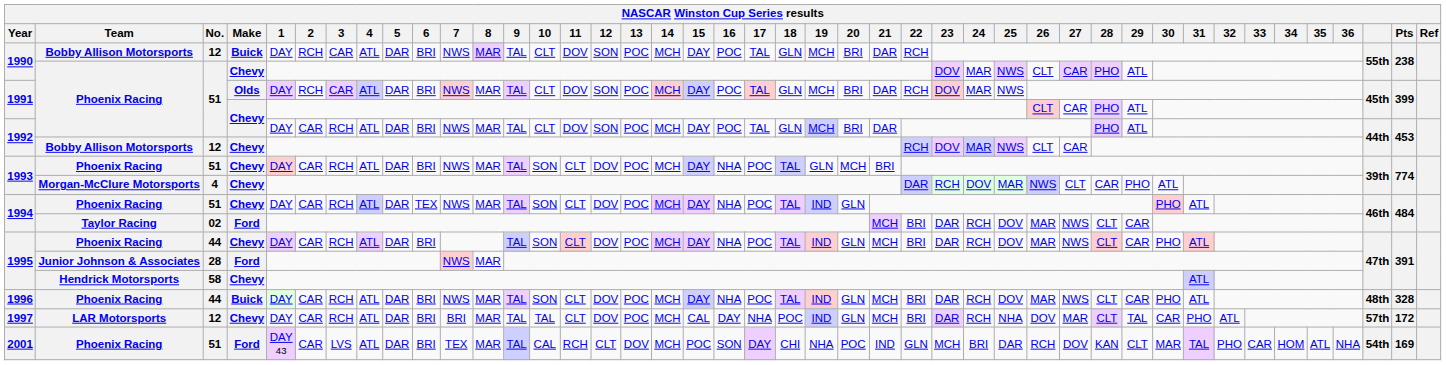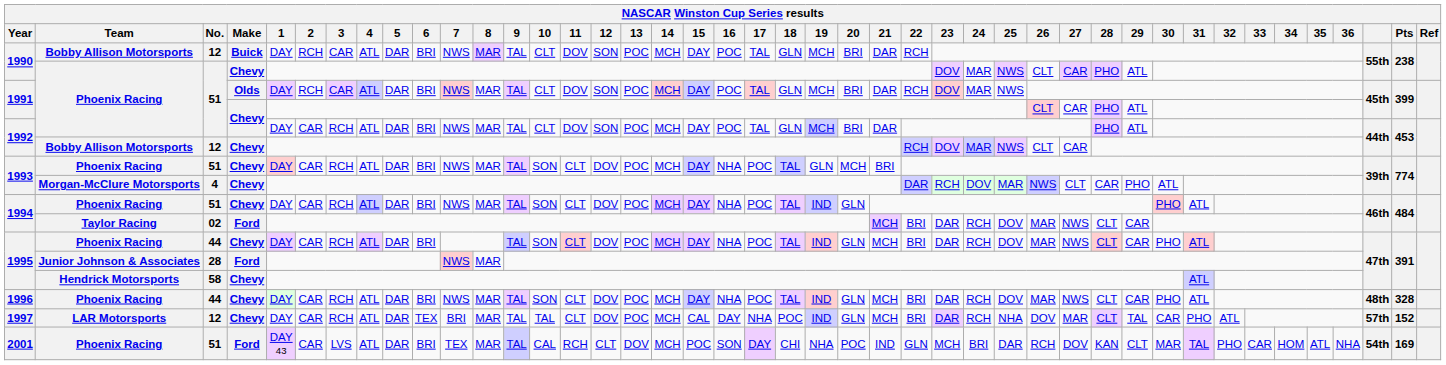1994 / Phoenix Racing | 6: TEX -> BRI
1996 | Make: Buick -> Chevy
1997 | 6: BRI -> TEX
1997 | Pts: 172 -> 152
